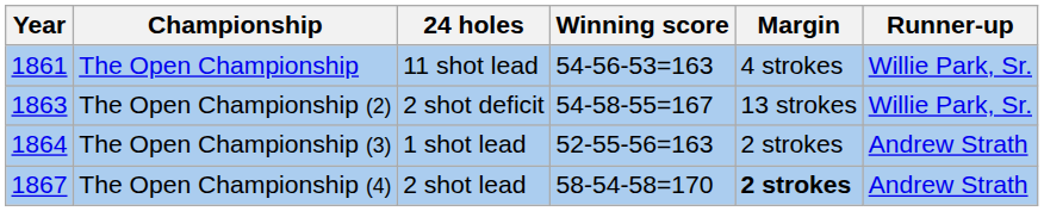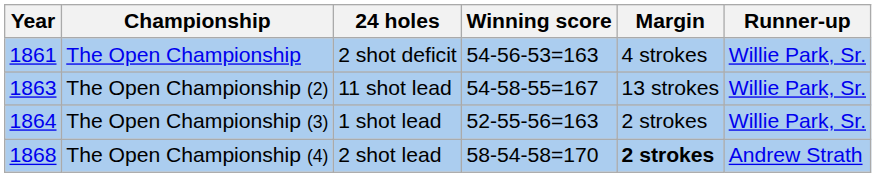The Open Championship | 24 holes: 11 shot lead -> 2 shot deficit
The Open Championship (2) | 24 holes: 2 shot deficit -> 11 shot lead
The Open Championship (3) | Runner-up: Andrew Strath -> Willie Park, Sr.
The Open Championship (4) | Year: 1867 -> 1868
